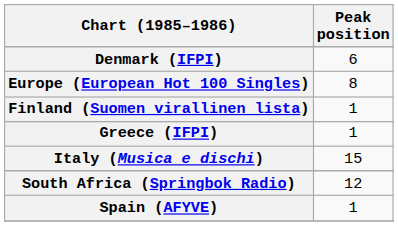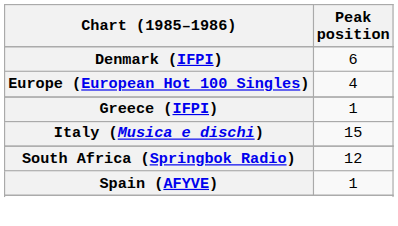Europe (European Hot 100 Singles) | Peak position: 8 -> 4
- row: Finland (Suomen virallinen lista) | 1
